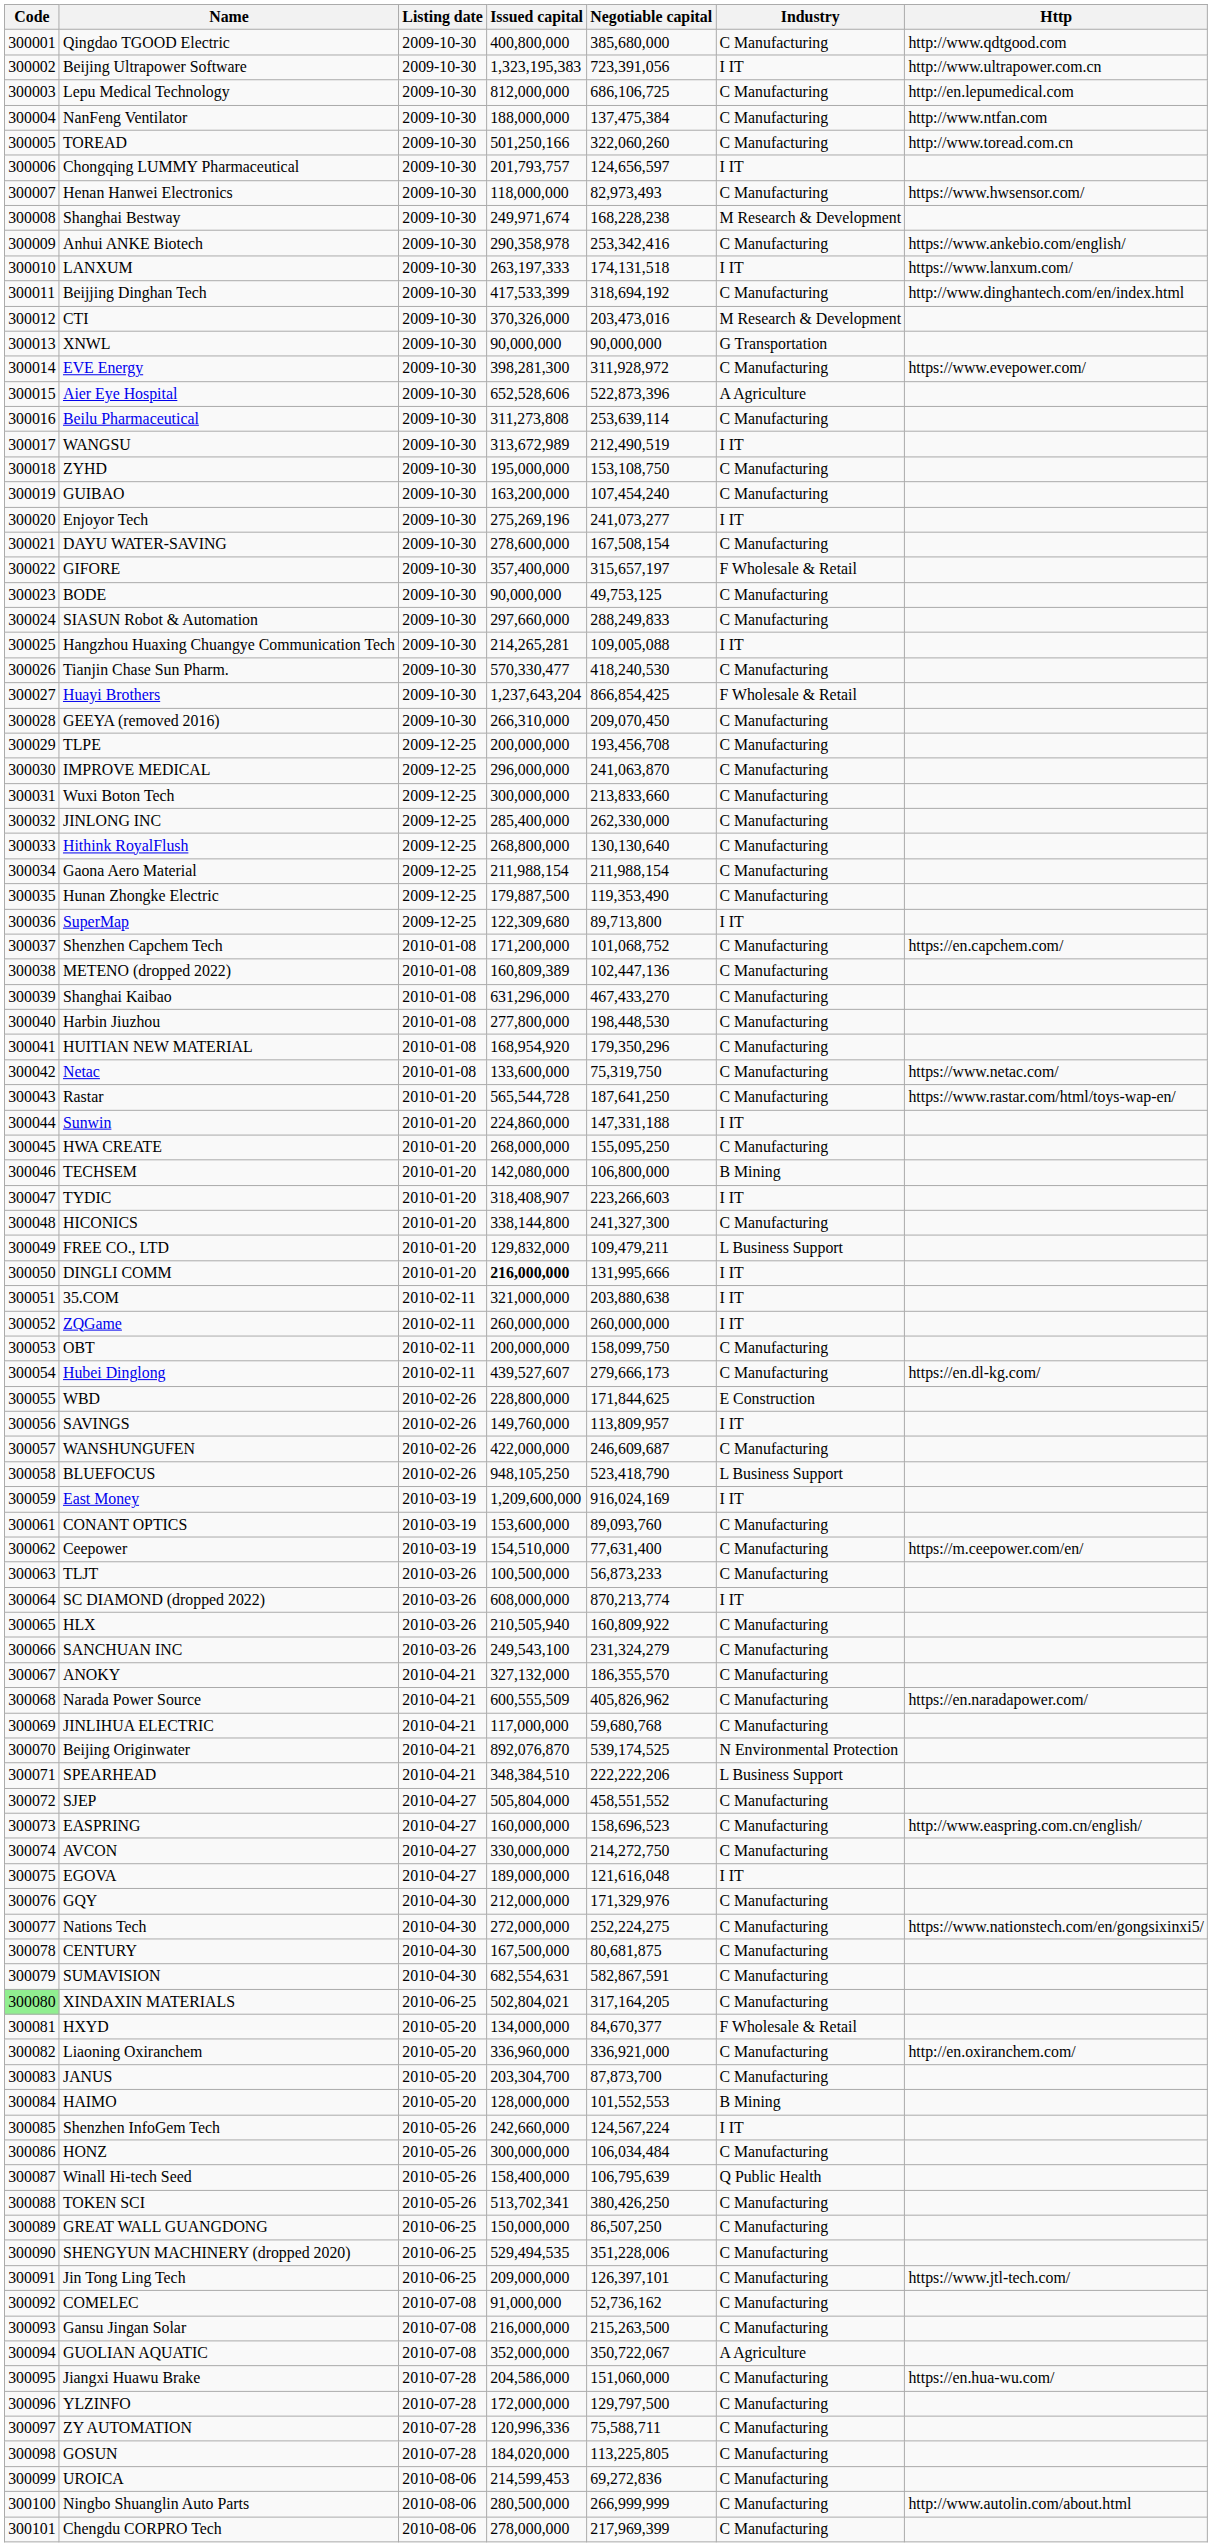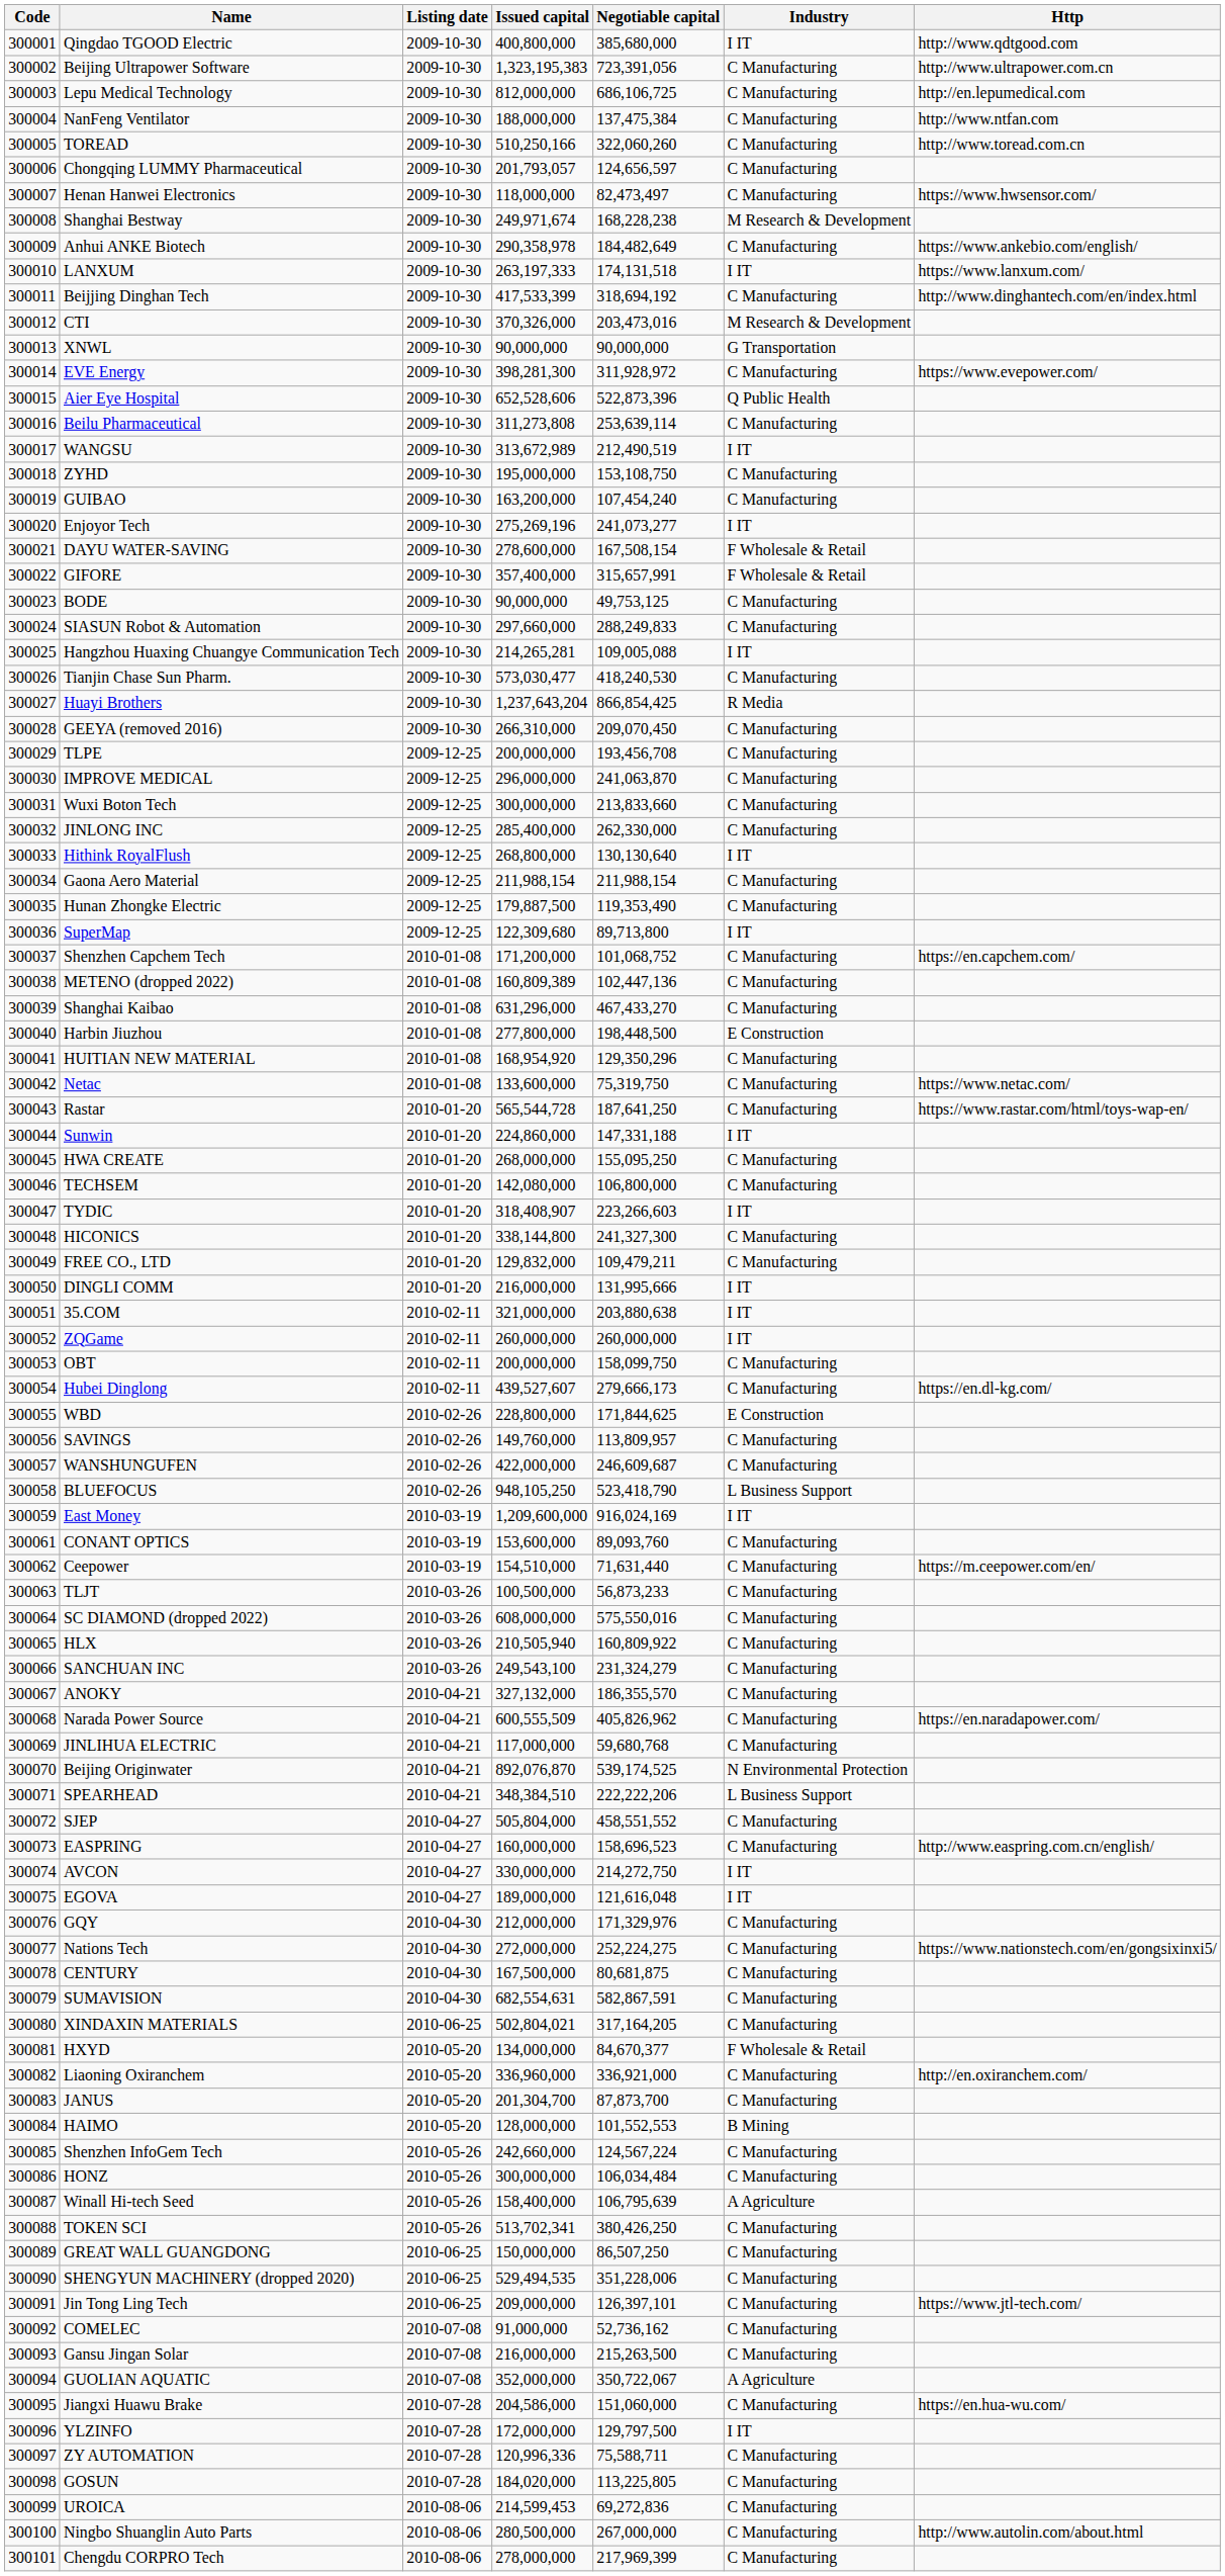Qingdao TGOOD Electric | Industry: C Manufacturing -> I IT
Beijing Ultrapower Software | Industry: I IT -> C Manufacturing
TOREAD | Issued capital: 501,250,166 -> 510,250,166
Chongqing LUMMY Pharmaceutical | Issued capital: 201,793,757 -> 201,793,057
Chongqing LUMMY Pharmaceutical | Industry: I IT -> C Manufacturing
Henan Hanwei Electronics | Negotiable capital: 82,973,493 -> 82,473,497
Anhui ANKE Biotech | Negotiable capital: 253,342,416 -> 184,482,649
Aier Eye Hospital | Industry: A Agriculture -> Q Public Health
DAYU WATER-SAVING | Industry: C Manufacturing -> F Wholesale & Retail
GIFORE | Negotiable capital: 315,657,197 -> 315,657,991
Tianjin Chase Sun Pharm. | Issued capital: 570,330,477 -> 573,030,477
Huayi Brothers | Industry: F Wholesale & Retail -> R Media
Hithink RoyalFlush | Industry: C Manufacturing -> I IT
Harbin Jiuzhou | Negotiable capital: 198,448,530 -> 198,448,500
Harbin Jiuzhou | Industry: C Manufacturing -> E Construction
HUITIAN NEW MATERIAL | Negotiable capital: 179,350,296 -> 129,350,296
TECHSEM | Industry: B Mining -> C Manufacturing
FREE CO., LTD | Industry: L Business Support -> C Manufacturing
DINGLI COMM | Issued capital: bold -> normal
SAVINGS | Industry: I IT -> C Manufacturing
Ceepower | Negotiable capital: 77,631,400 -> 71,631,440
SC DIAMOND (dropped 2022) | Negotiable capital: 870,213,774 -> 575,550,016
SC DIAMOND (dropped 2022) | Industry: I IT -> C Manufacturing
AVCON | Industry: C Manufacturing -> I IT
XINDAXIN MATERIALS | Code: lightgreen background -> no background
JANUS | Issued capital: 203,304,700 -> 201,304,700
Shenzhen InfoGem Tech | Industry: I IT -> C Manufacturing
Winall Hi-tech Seed | Industry: Q Public Health -> A Agriculture
YLZINFO | Industry: C Manufacturing -> I IT
Ningbo Shuanglin Auto Parts | Negotiable capital: 266,999,999 -> 267,000,000
